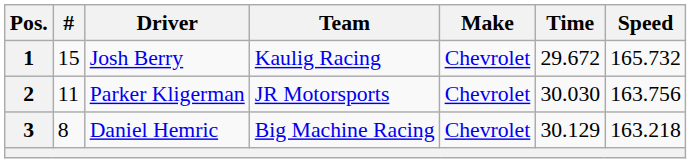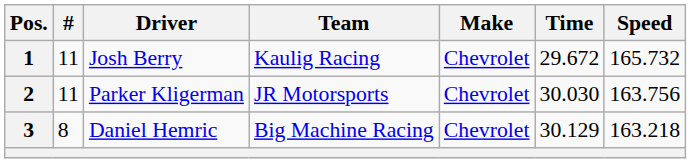1 | #: 15 -> 11
